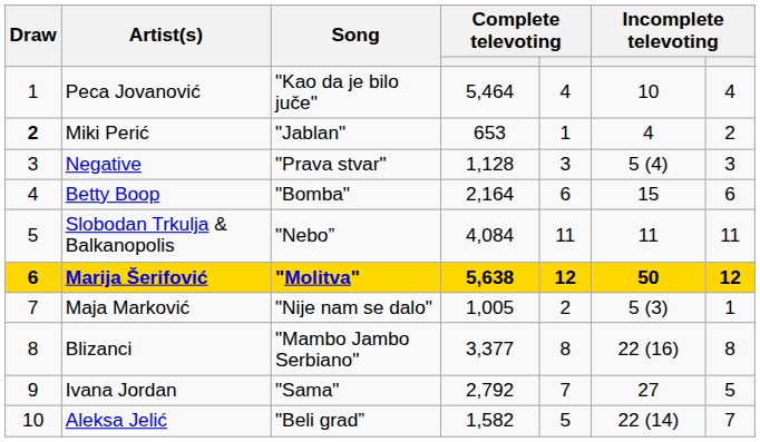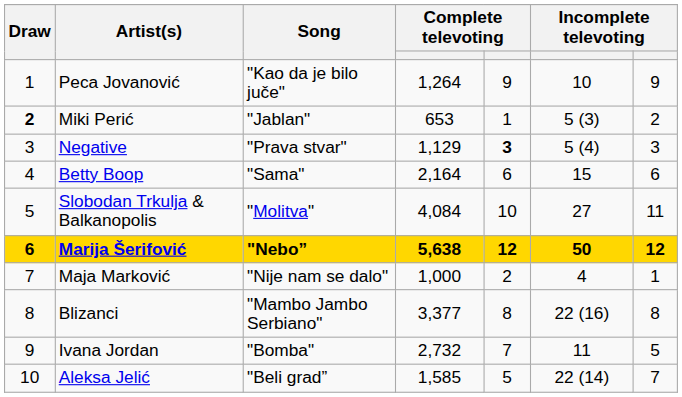Peca Jovanović | column 4: 5,464 -> 1,264
Peca Jovanović | column 5: 4 -> 9
Peca Jovanović | column 7: 4 -> 9
Miki Perić | column 6: 4 -> 5 (3)
Negative | column 4: 1,128 -> 1,129
Negative | column 5: normal -> bold
Betty Boop | Song: "Bomba" -> "Sama"
Slobodan Trkulja & Balkanopolis | Song: "Nebo” -> "Molitva"
Slobodan Trkulja & Balkanopolis | column 5: 11 -> 10
Slobodan Trkulja & Balkanopolis | column 6: 11 -> 27
Marija Šerifović | Song: "Molitva" -> "Nebo”
Maja Marković | column 4: 1,005 -> 1,000
Maja Marković | column 6: 5 (3) -> 4
Ivana Jordan | Song: "Sama" -> "Bomba"
Ivana Jordan | column 4: 2,792 -> 2,732
Ivana Jordan | column 6: 27 -> 11
Aleksa Jelić | column 4: 1,582 -> 1,585
